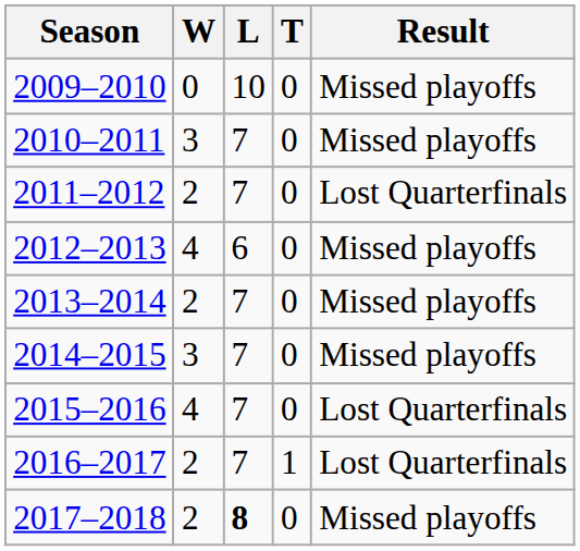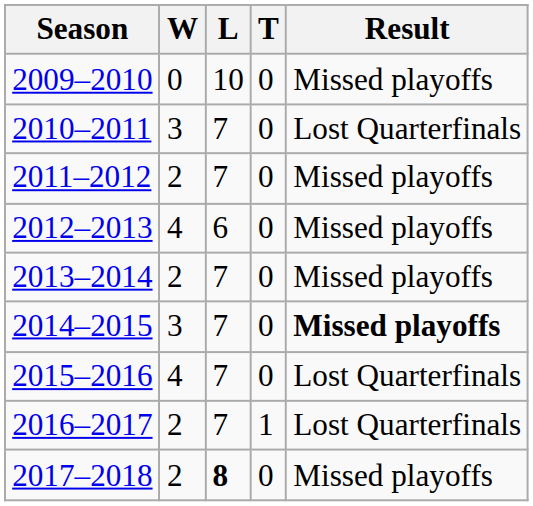2010–2011 | Result: Missed playoffs -> Lost Quarterfinals
2011–2012 | Result: Lost Quarterfinals -> Missed playoffs
2014–2015 | Result: normal -> bold
